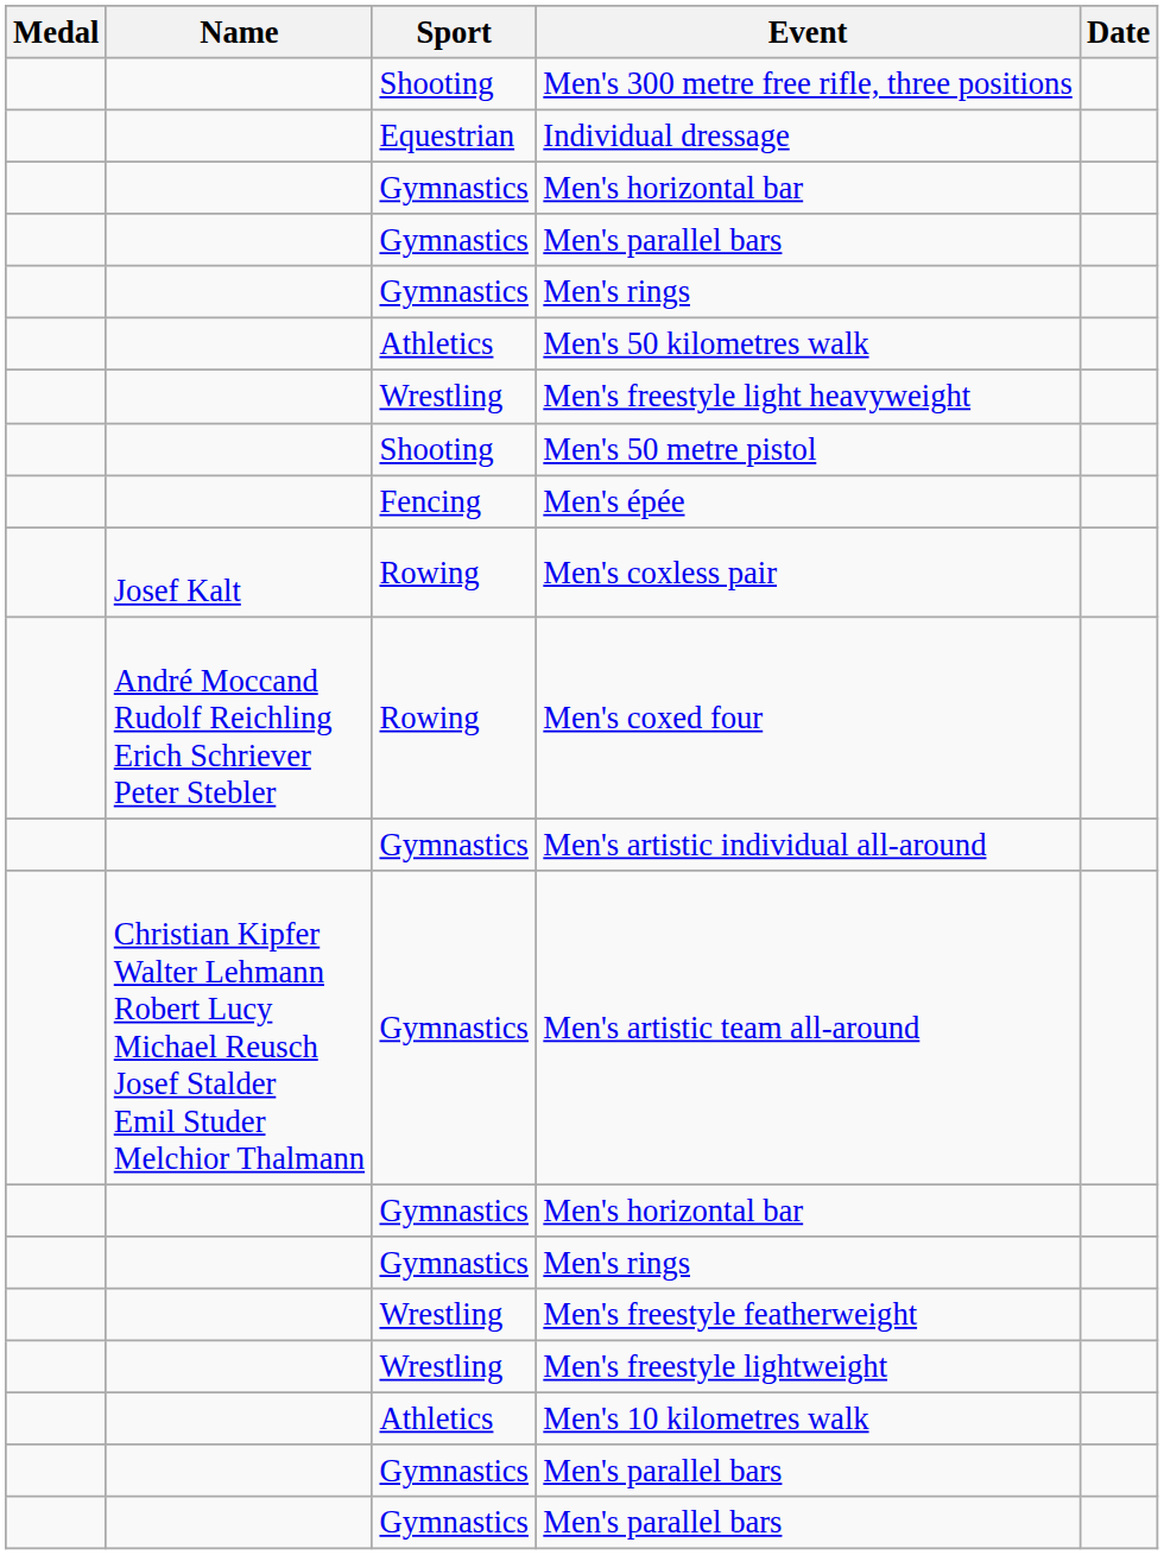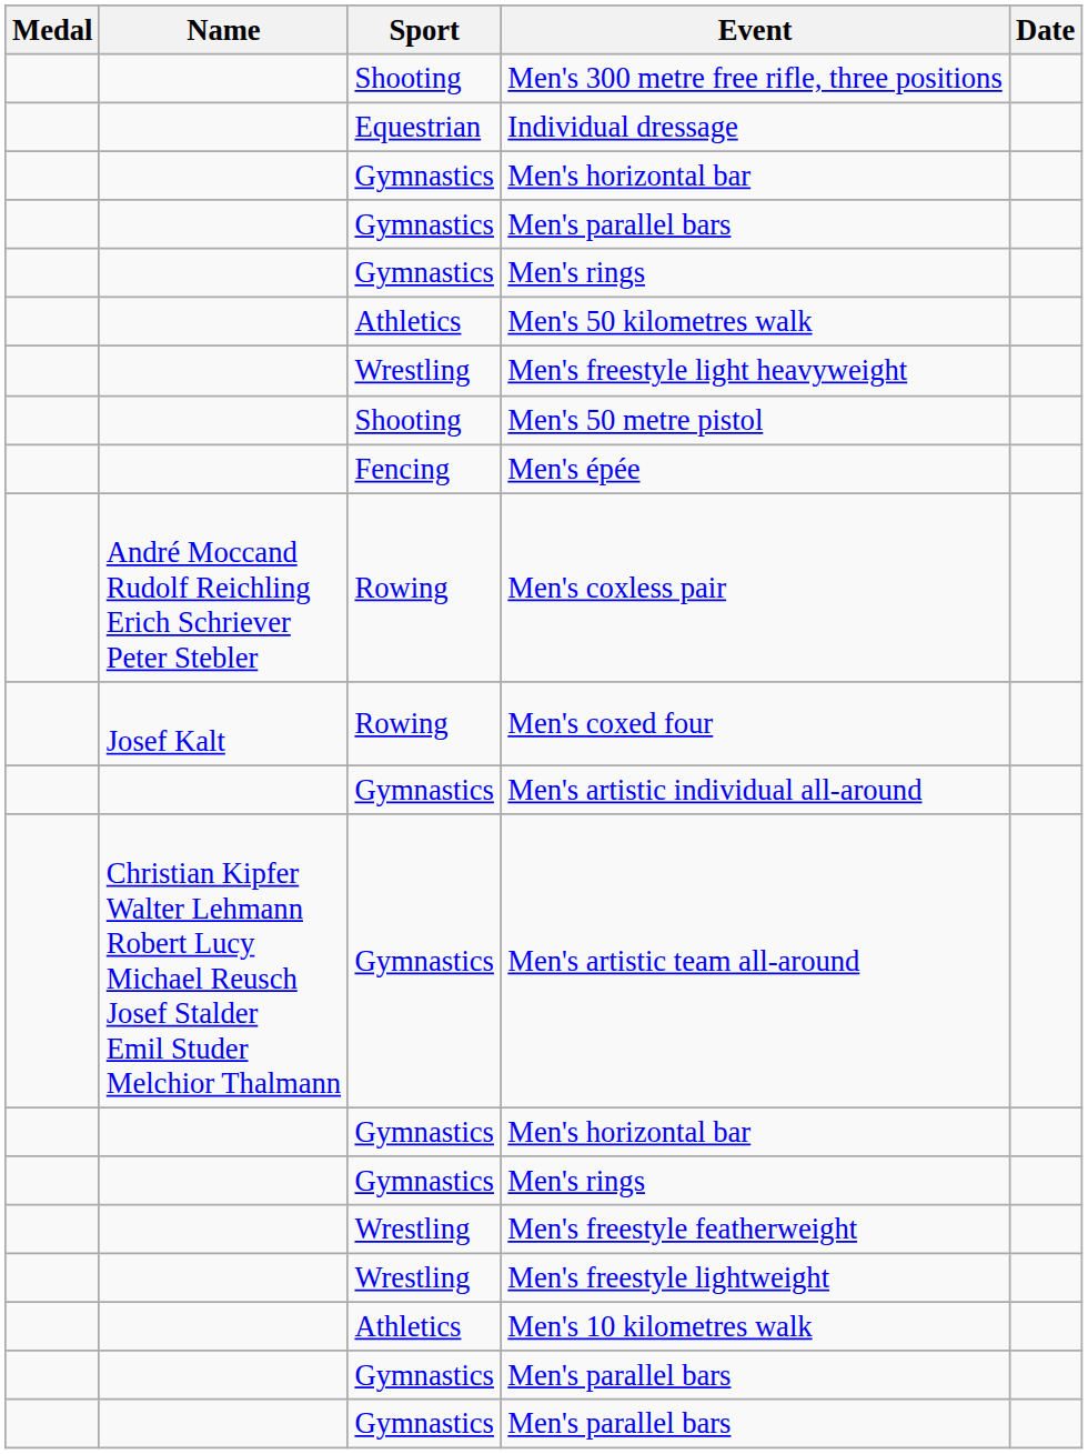Men's coxless pair | Name: Josef Kalt -> André Moccand Rudolf Reichling Erich Schriever Peter Stebler
Men's coxed four | Name: André Moccand Rudolf Reichling Erich Schriever Peter Stebler -> Josef Kalt
